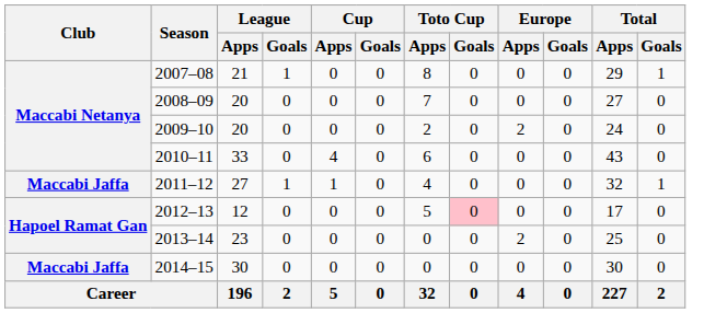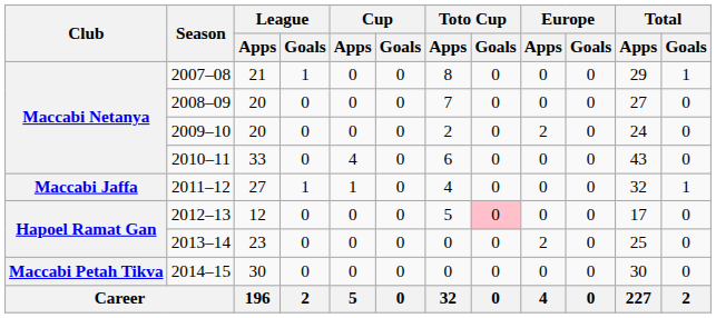2014–15 | Club: Maccabi Jaffa -> Maccabi Petah Tikva
